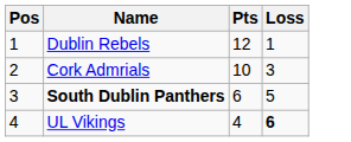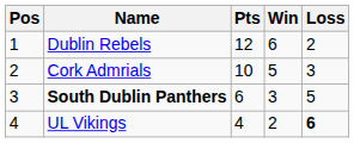+ column: Win | 6 | 5 | 3 | 2
Dublin Rebels | Loss: 1 -> 2
